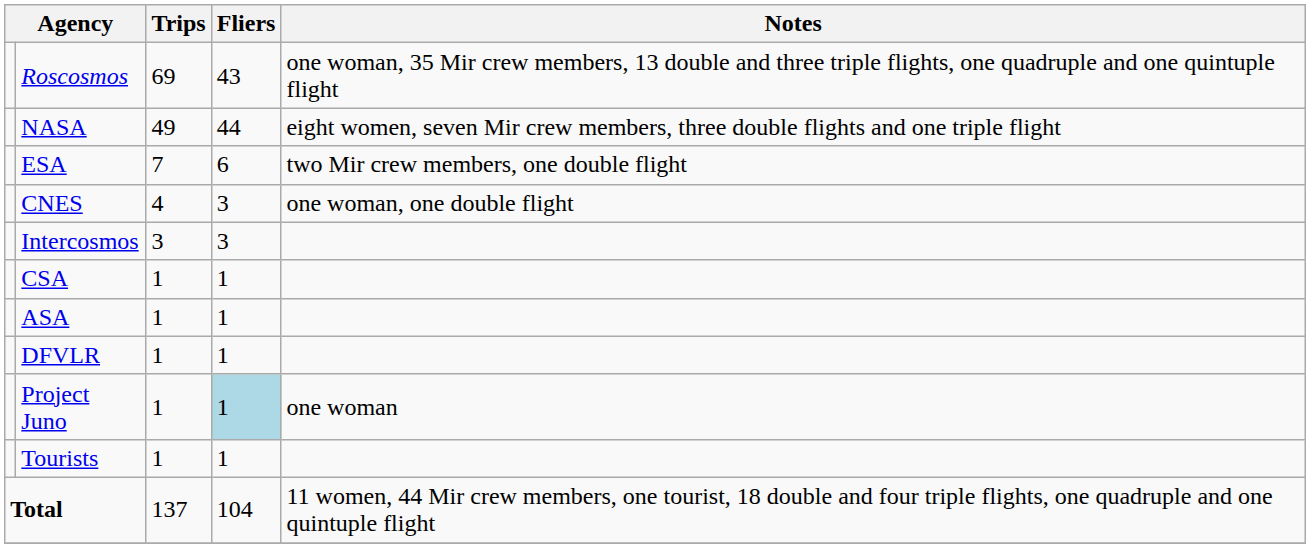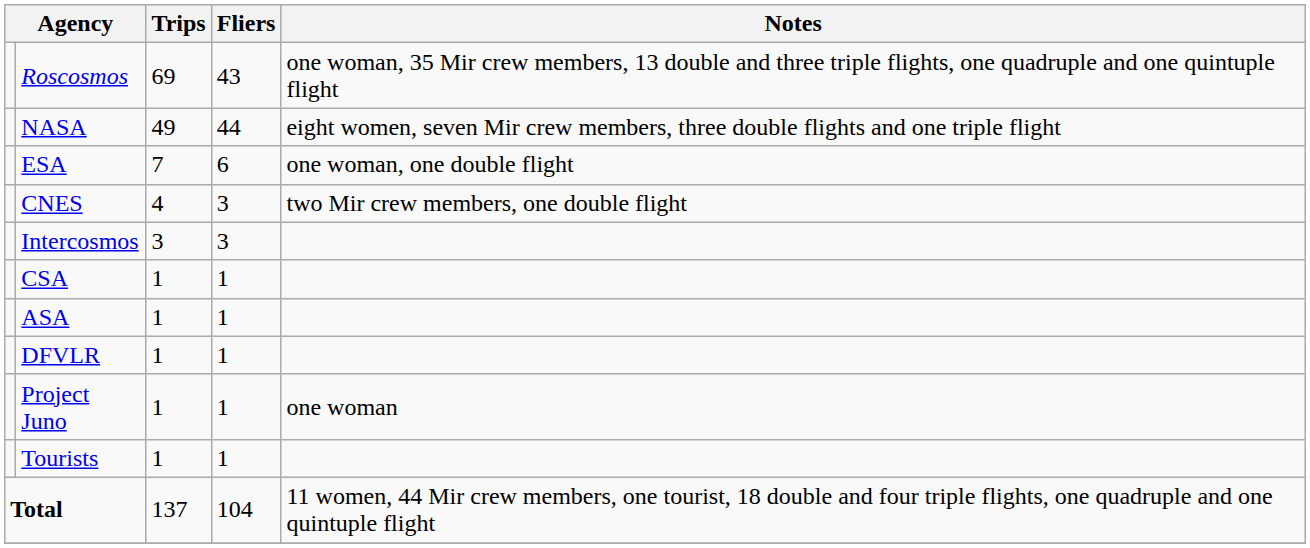ESA | Notes: two Mir crew members, one double flight -> one woman, one double flight
CNES | Notes: one woman, one double flight -> two Mir crew members, one double flight
Project Juno | Fliers: lightblue background -> no background
